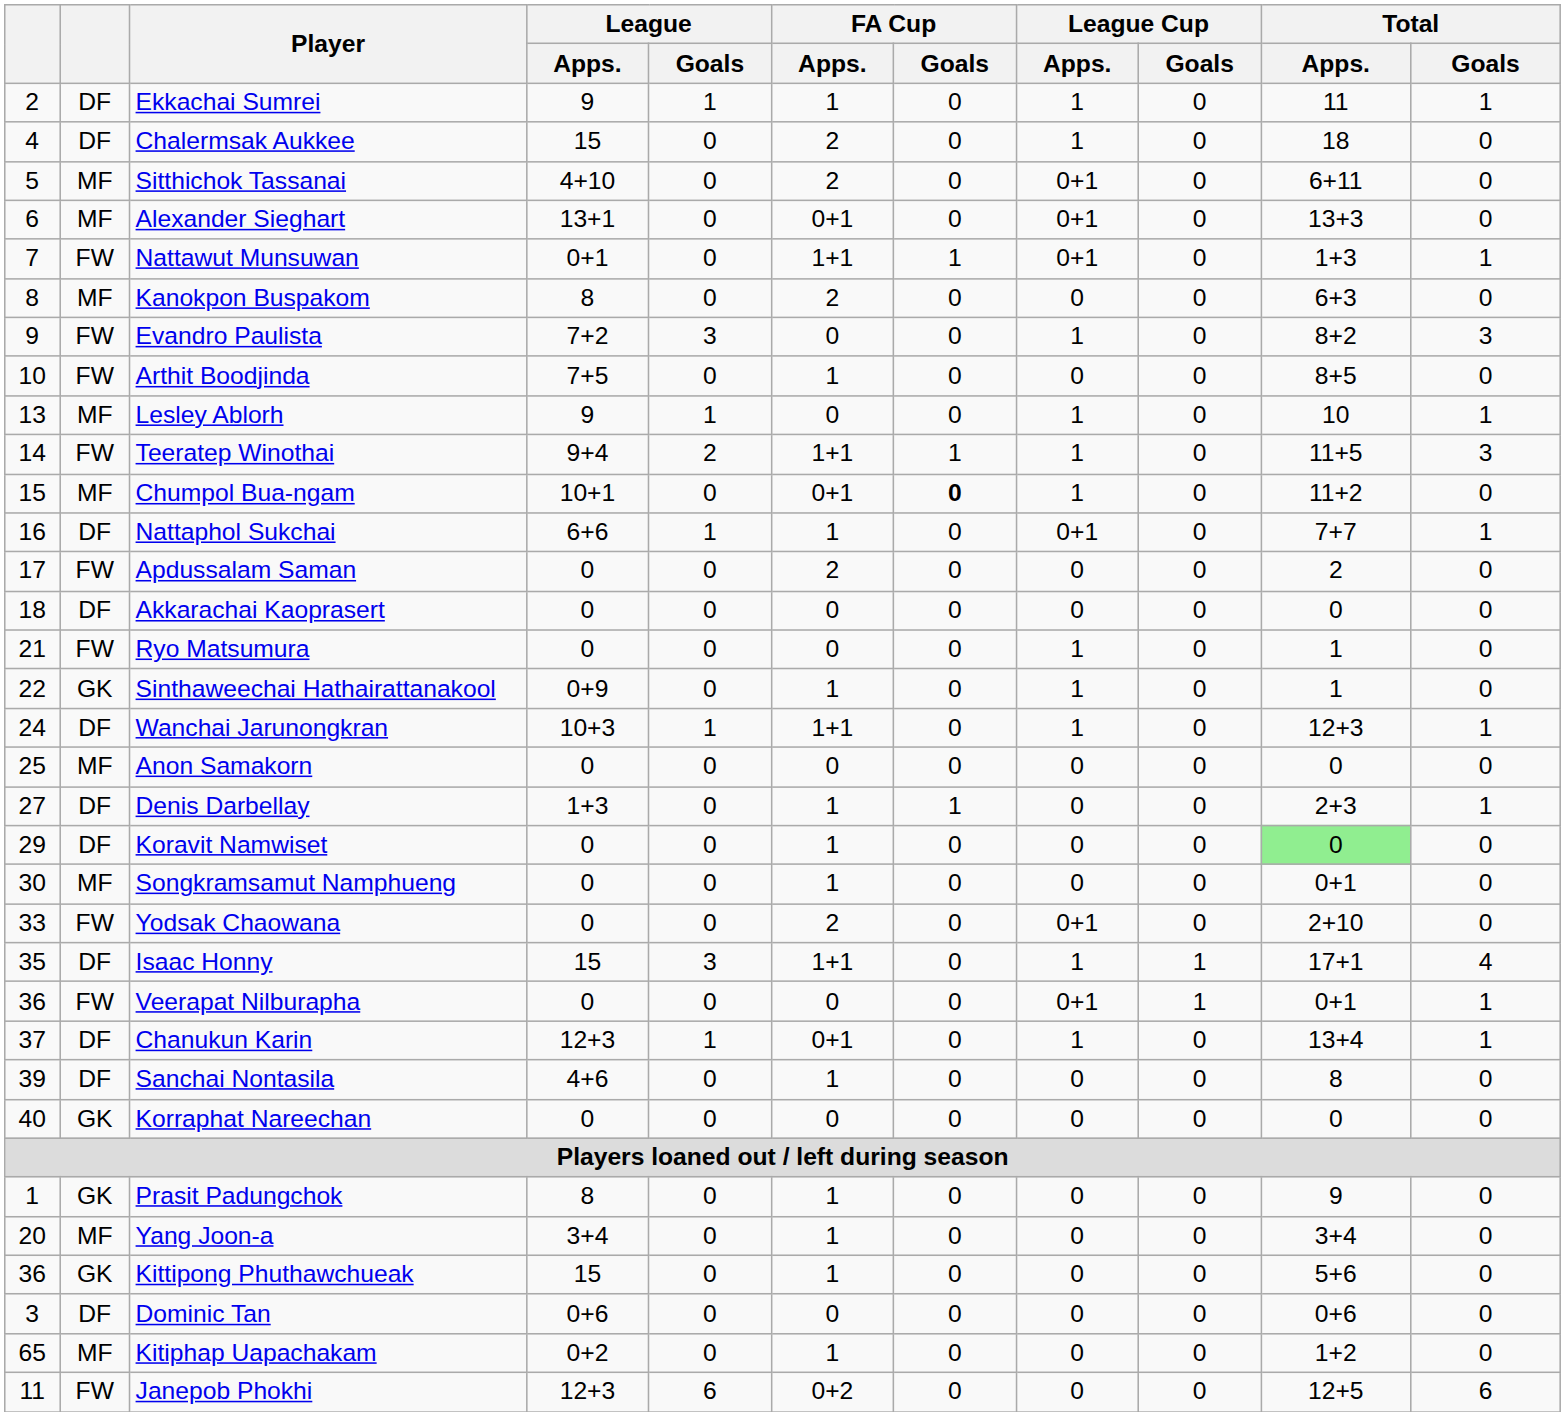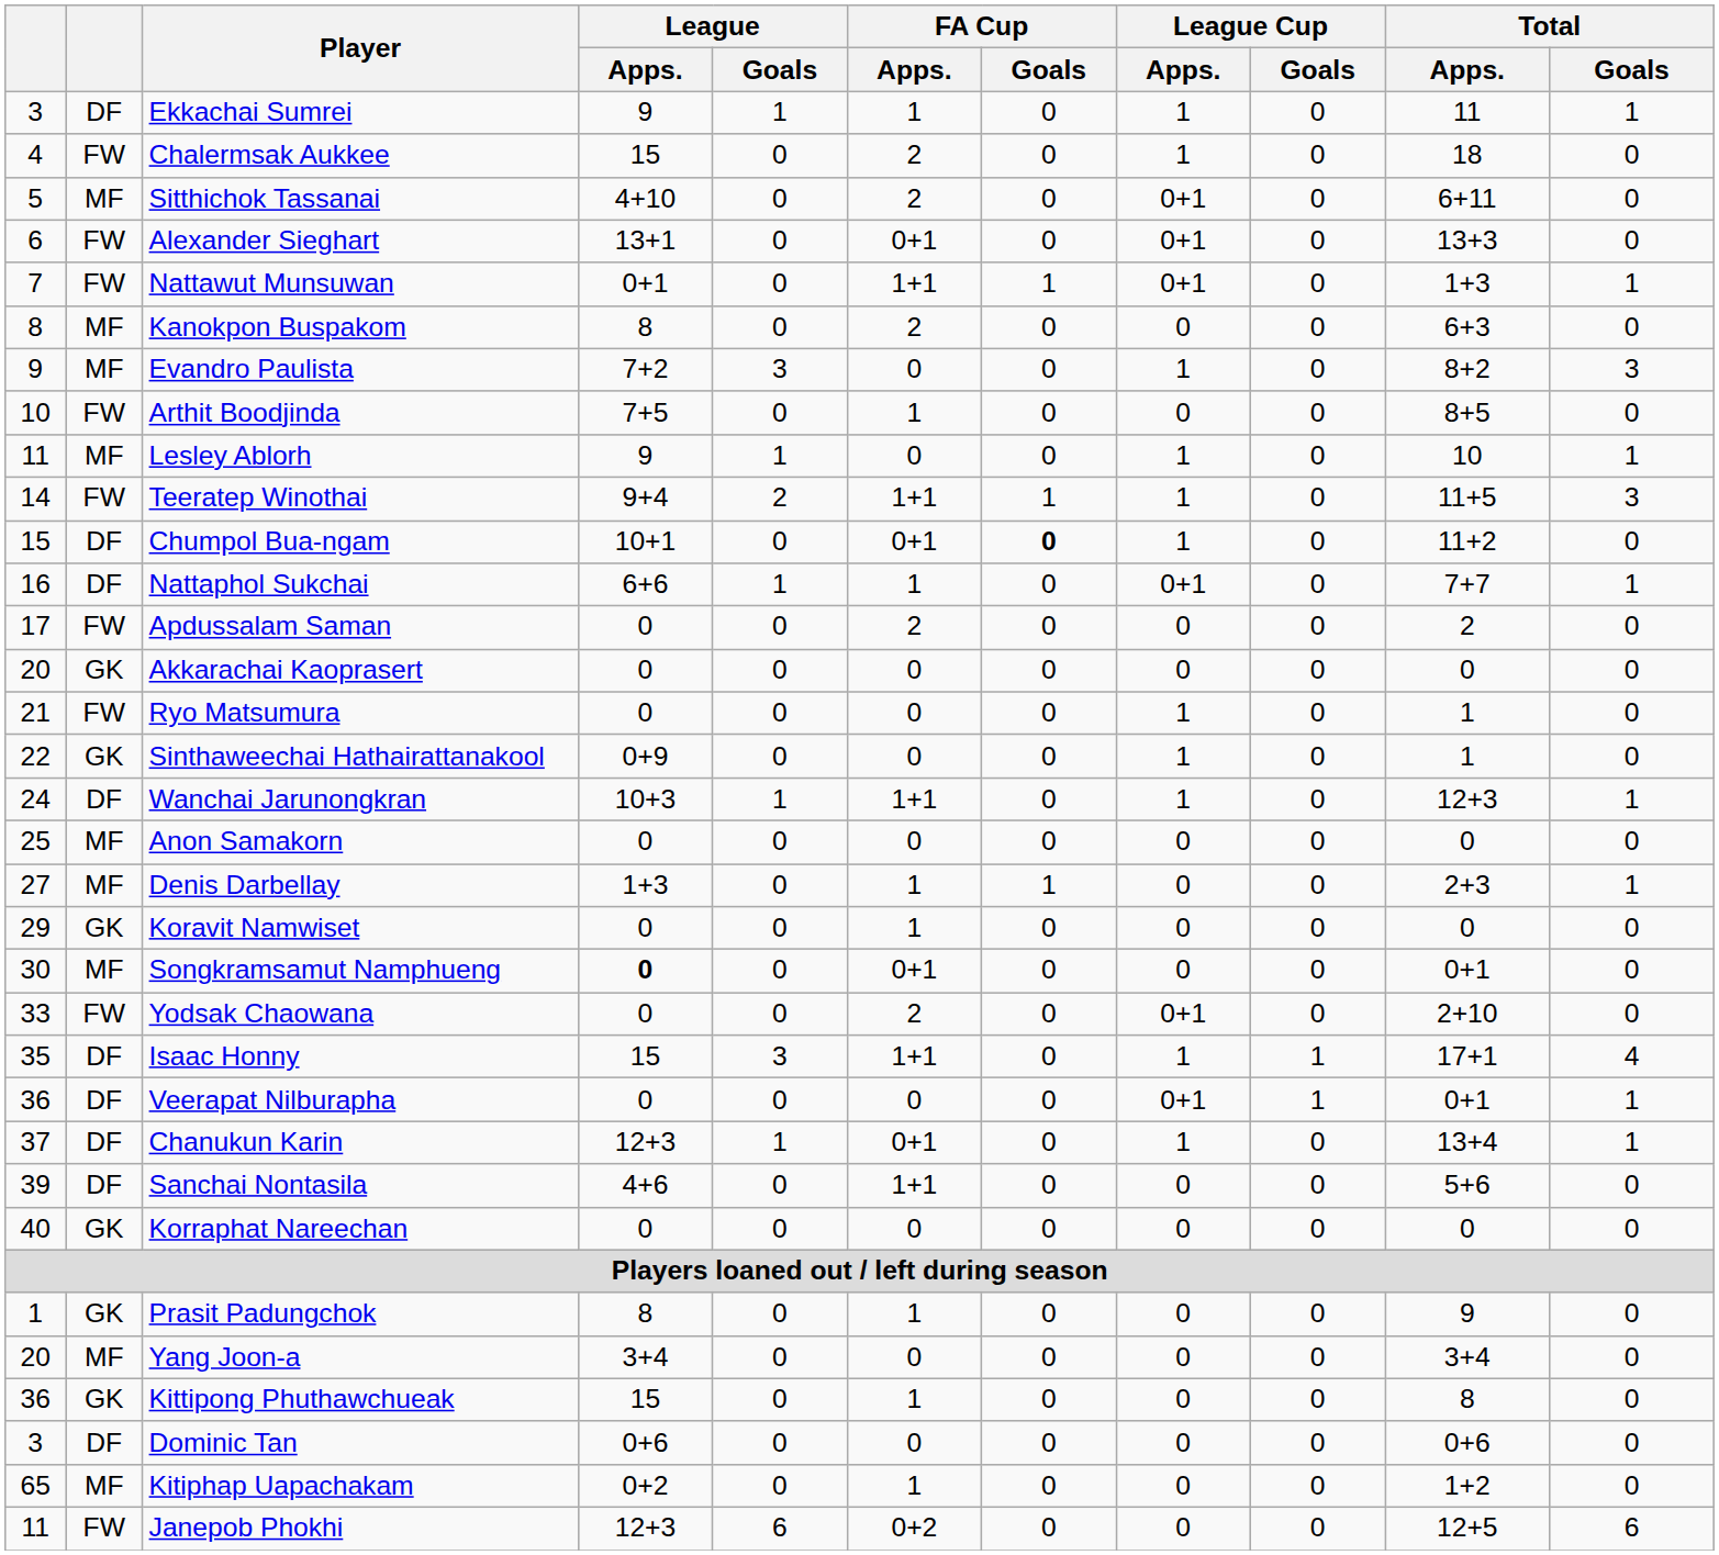Ekkachai Sumrei | column 1: 2 -> 3
Chalermsak Aukkee | column 2: DF -> FW
Alexander Sieghart | column 2: MF -> FW
Evandro Paulista | column 2: FW -> MF
Lesley Ablorh | column 1: 13 -> 11
Chumpol Bua-ngam | column 2: MF -> DF
Akkarachai Kaoprasert | column 1: 18 -> 20
Akkarachai Kaoprasert | column 2: DF -> GK
Sinthaweechai Hathairattanakool | FA Cup / Apps.: 1 -> 0
Denis Darbellay | column 2: DF -> MF
Koravit Namwiset | column 2: DF -> GK
Koravit Namwiset | Total / Apps.: lightgreen background -> no background
Songkramsamut Namphueng | League / Apps.: normal -> bold
Songkramsamut Namphueng | FA Cup / Apps.: 1 -> 0+1
Veerapat Nilburapha | column 2: FW -> DF
Sanchai Nontasila | FA Cup / Apps.: 1 -> 1+1
Sanchai Nontasila | Total / Apps.: 8 -> 5+6
Yang Joon-a | FA Cup / Apps.: 1 -> 0
Kittipong Phuthawchueak | Total / Apps.: 5+6 -> 8
